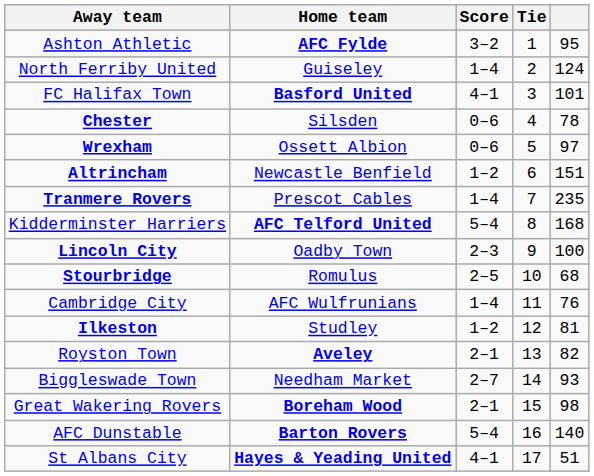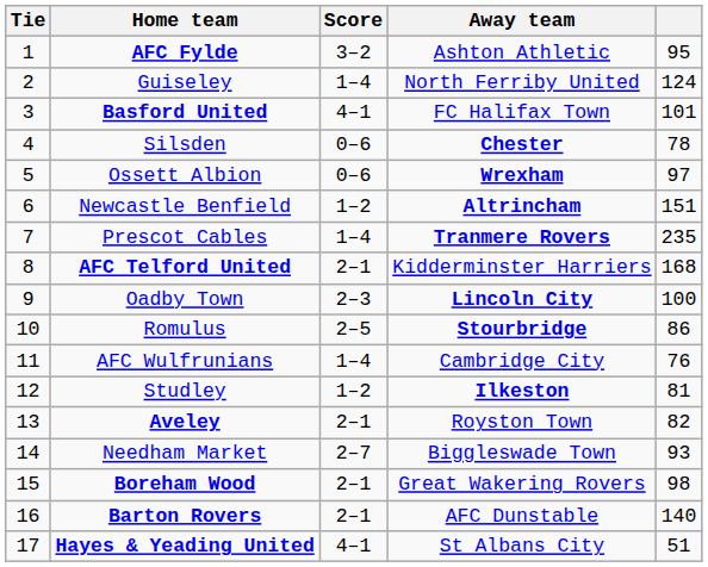columns swapped: Tie <-> Away team
AFC Telford United | Score: 5–4 -> 2–1
Romulus | column 5: 68 -> 86
Barton Rovers | Score: 5–4 -> 2–1
